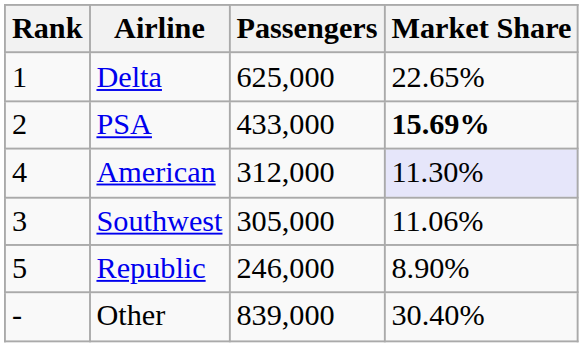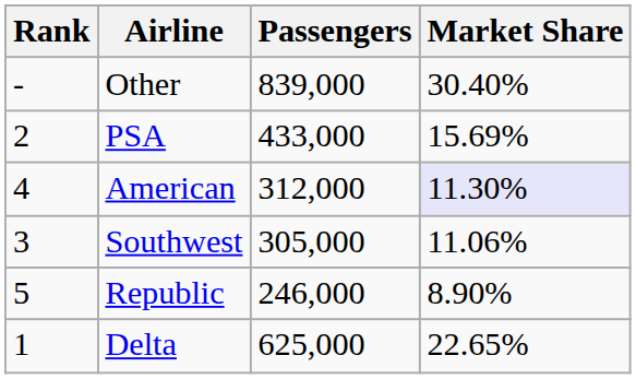rows swapped: Delta <-> Other
PSA | Market Share: bold -> normal
